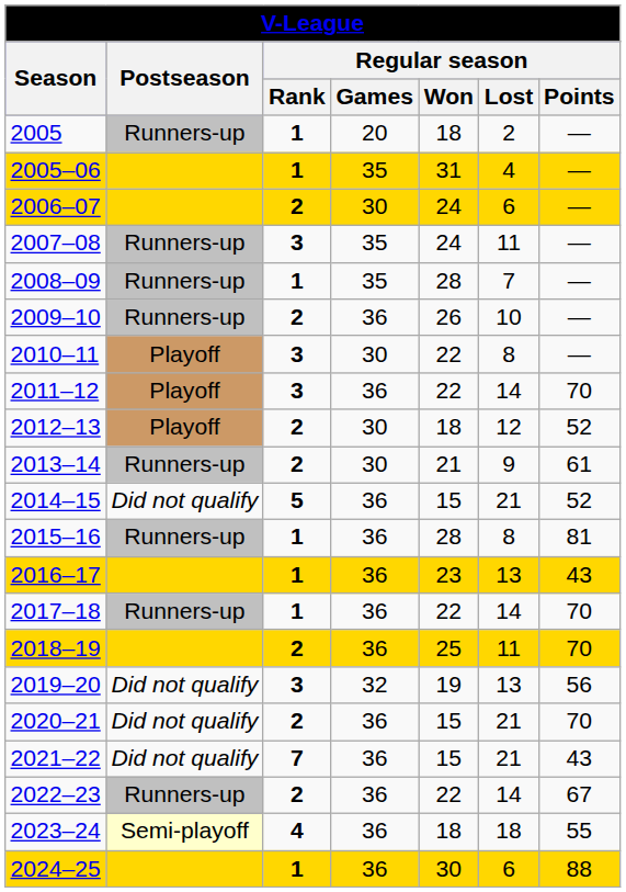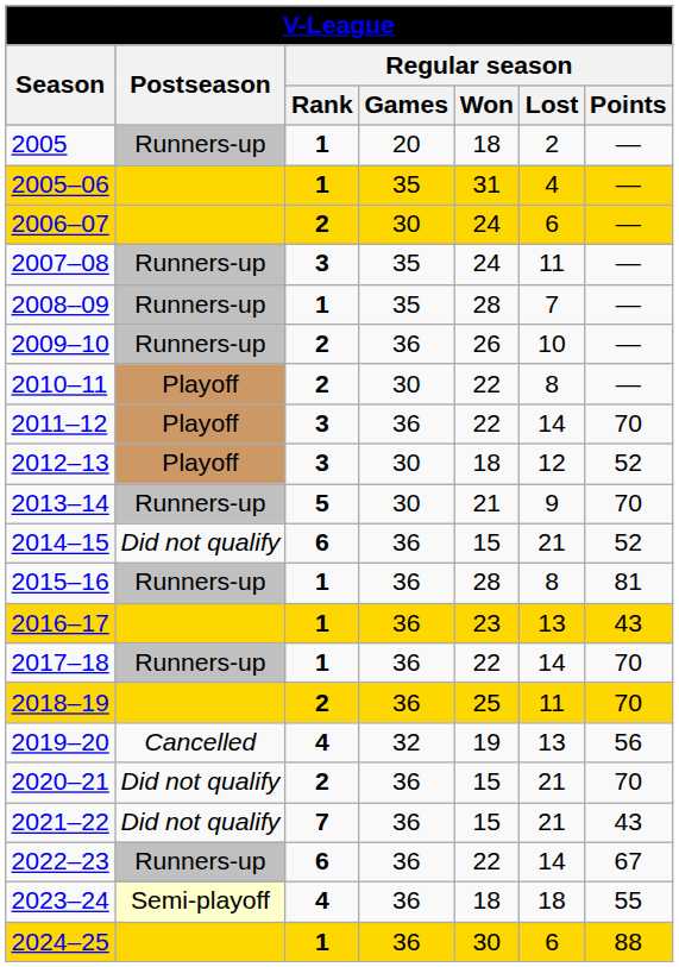2010–11 | Regular season / Rank: 3 -> 2
2012–13 | Regular season / Rank: 2 -> 3
2013–14 | Regular season / Rank: 2 -> 5
2013–14 | Regular season / Points: 61 -> 70
2014–15 | Regular season / Rank: 5 -> 6
2019–20 | Postseason: Did not qualify -> Cancelled
2019–20 | Regular season / Rank: 3 -> 4
2022–23 | Regular season / Rank: 2 -> 6
